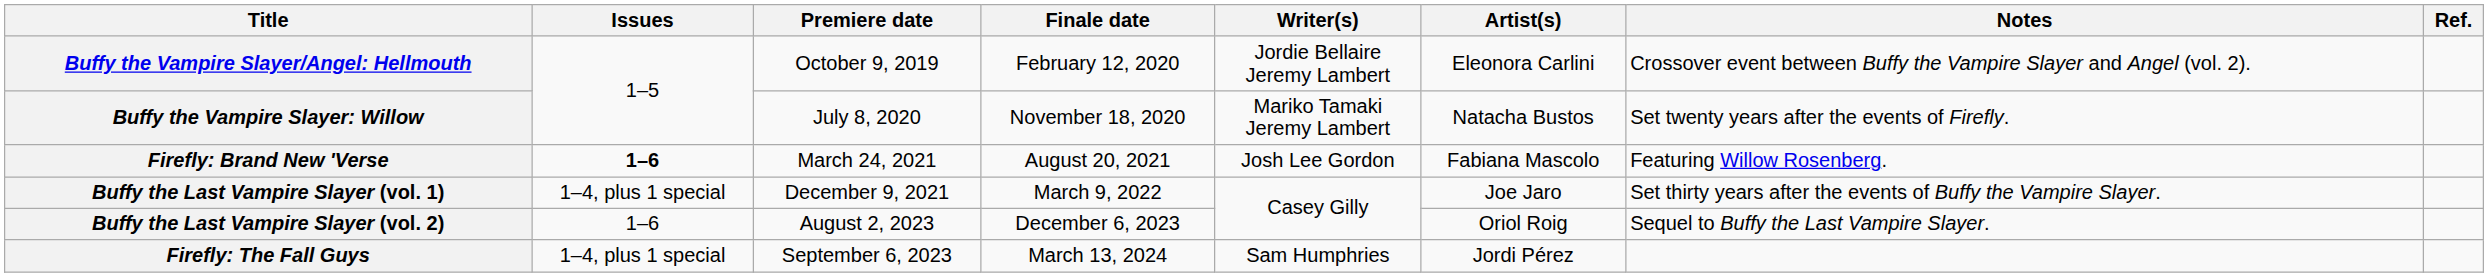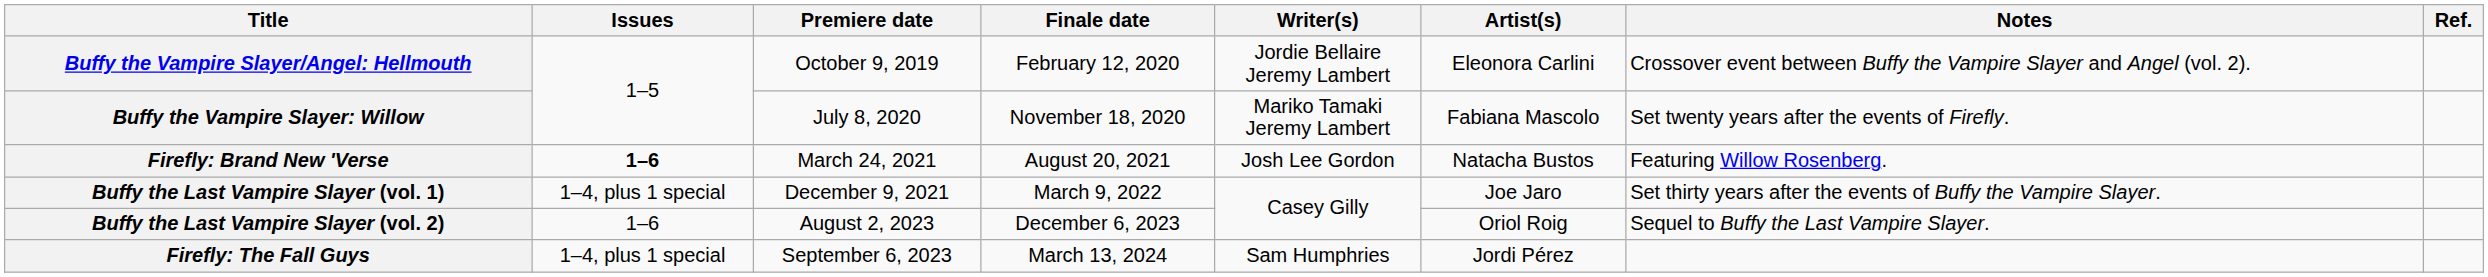Buffy the Vampire Slayer: Willow | Artist(s): Natacha Bustos -> Fabiana Mascolo
Firefly: Brand New 'Verse | Artist(s): Fabiana Mascolo -> Natacha Bustos
